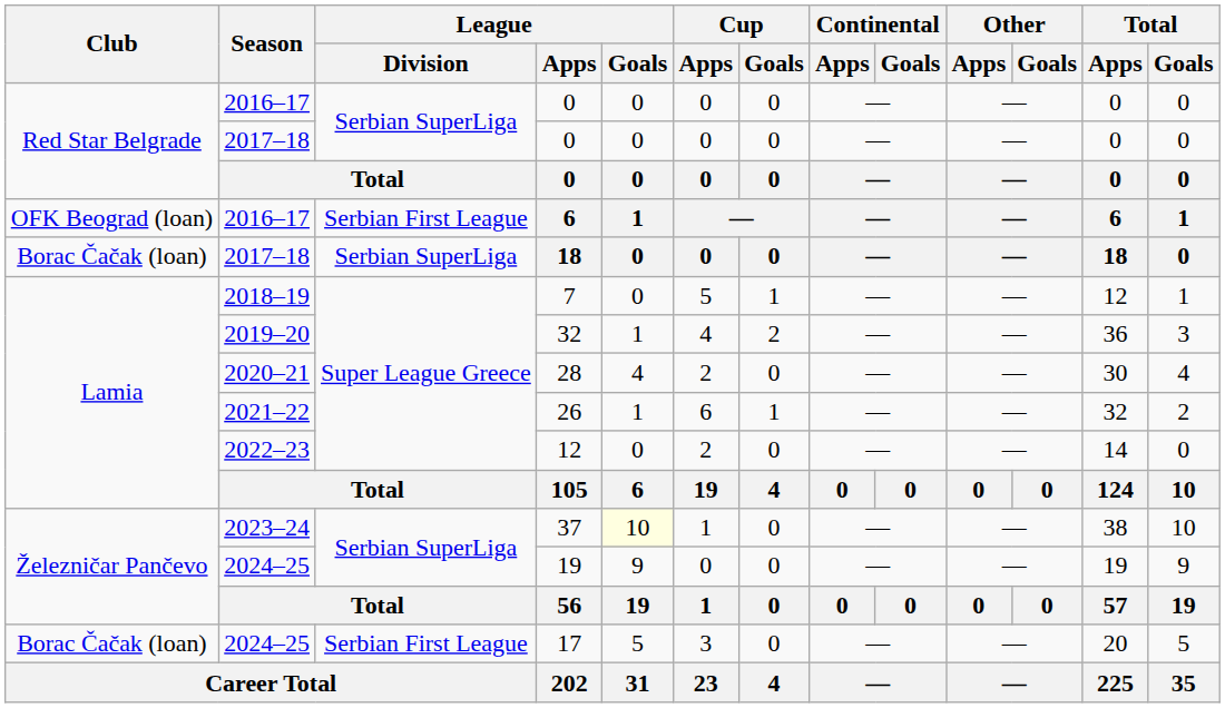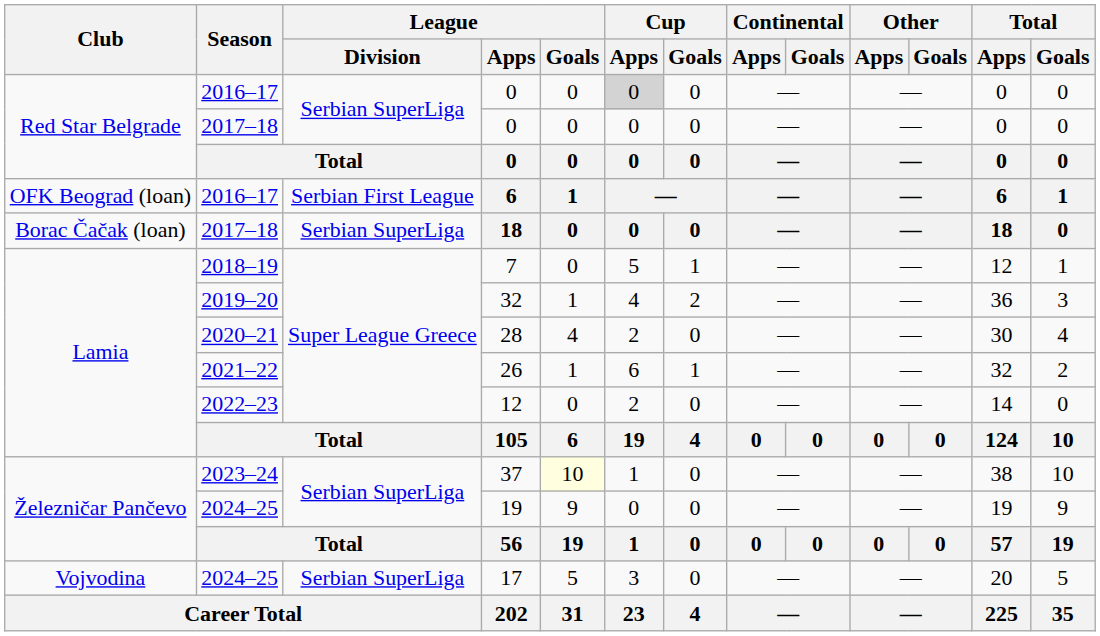2016–17 / 0 | Cup / Apps: no background -> lightgrey background
17 | Club: Borac Čačak (loan) -> Vojvodina
17 | League / Division: Serbian First League -> Serbian SuperLiga
